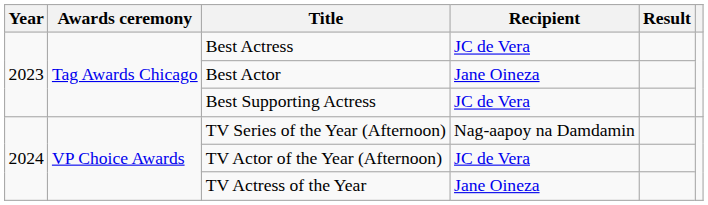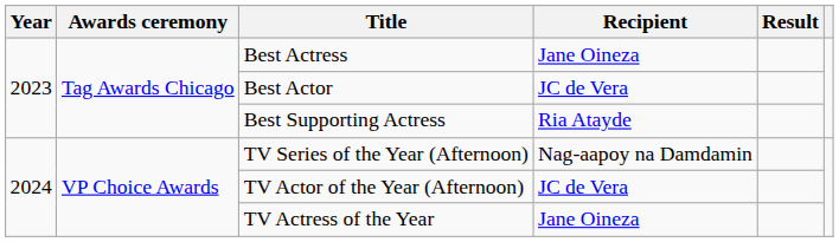Best Actress | Recipient: JC de Vera -> Jane Oineza
Best Actor | Recipient: Jane Oineza -> JC de Vera
Best Supporting Actress | Recipient: JC de Vera -> Ria Atayde
